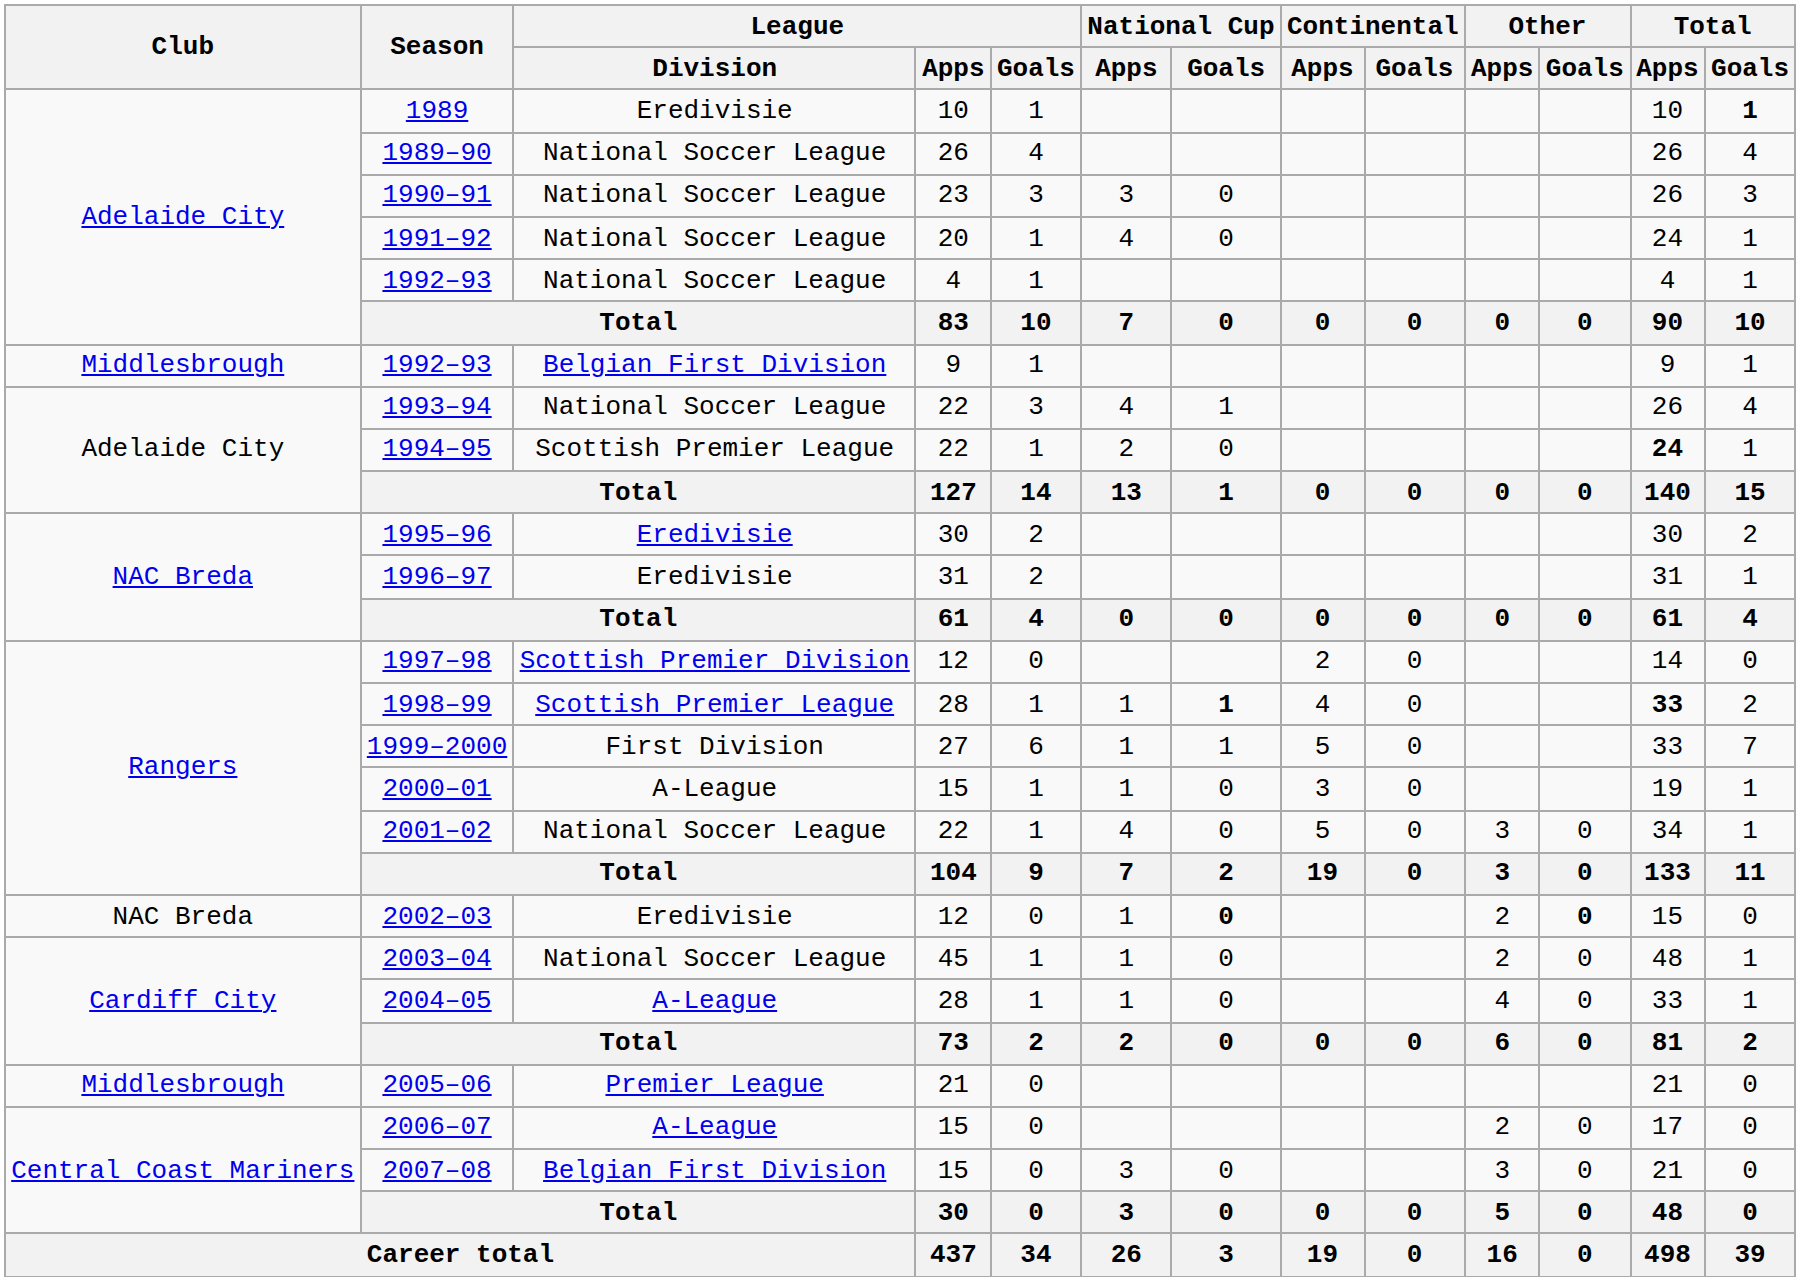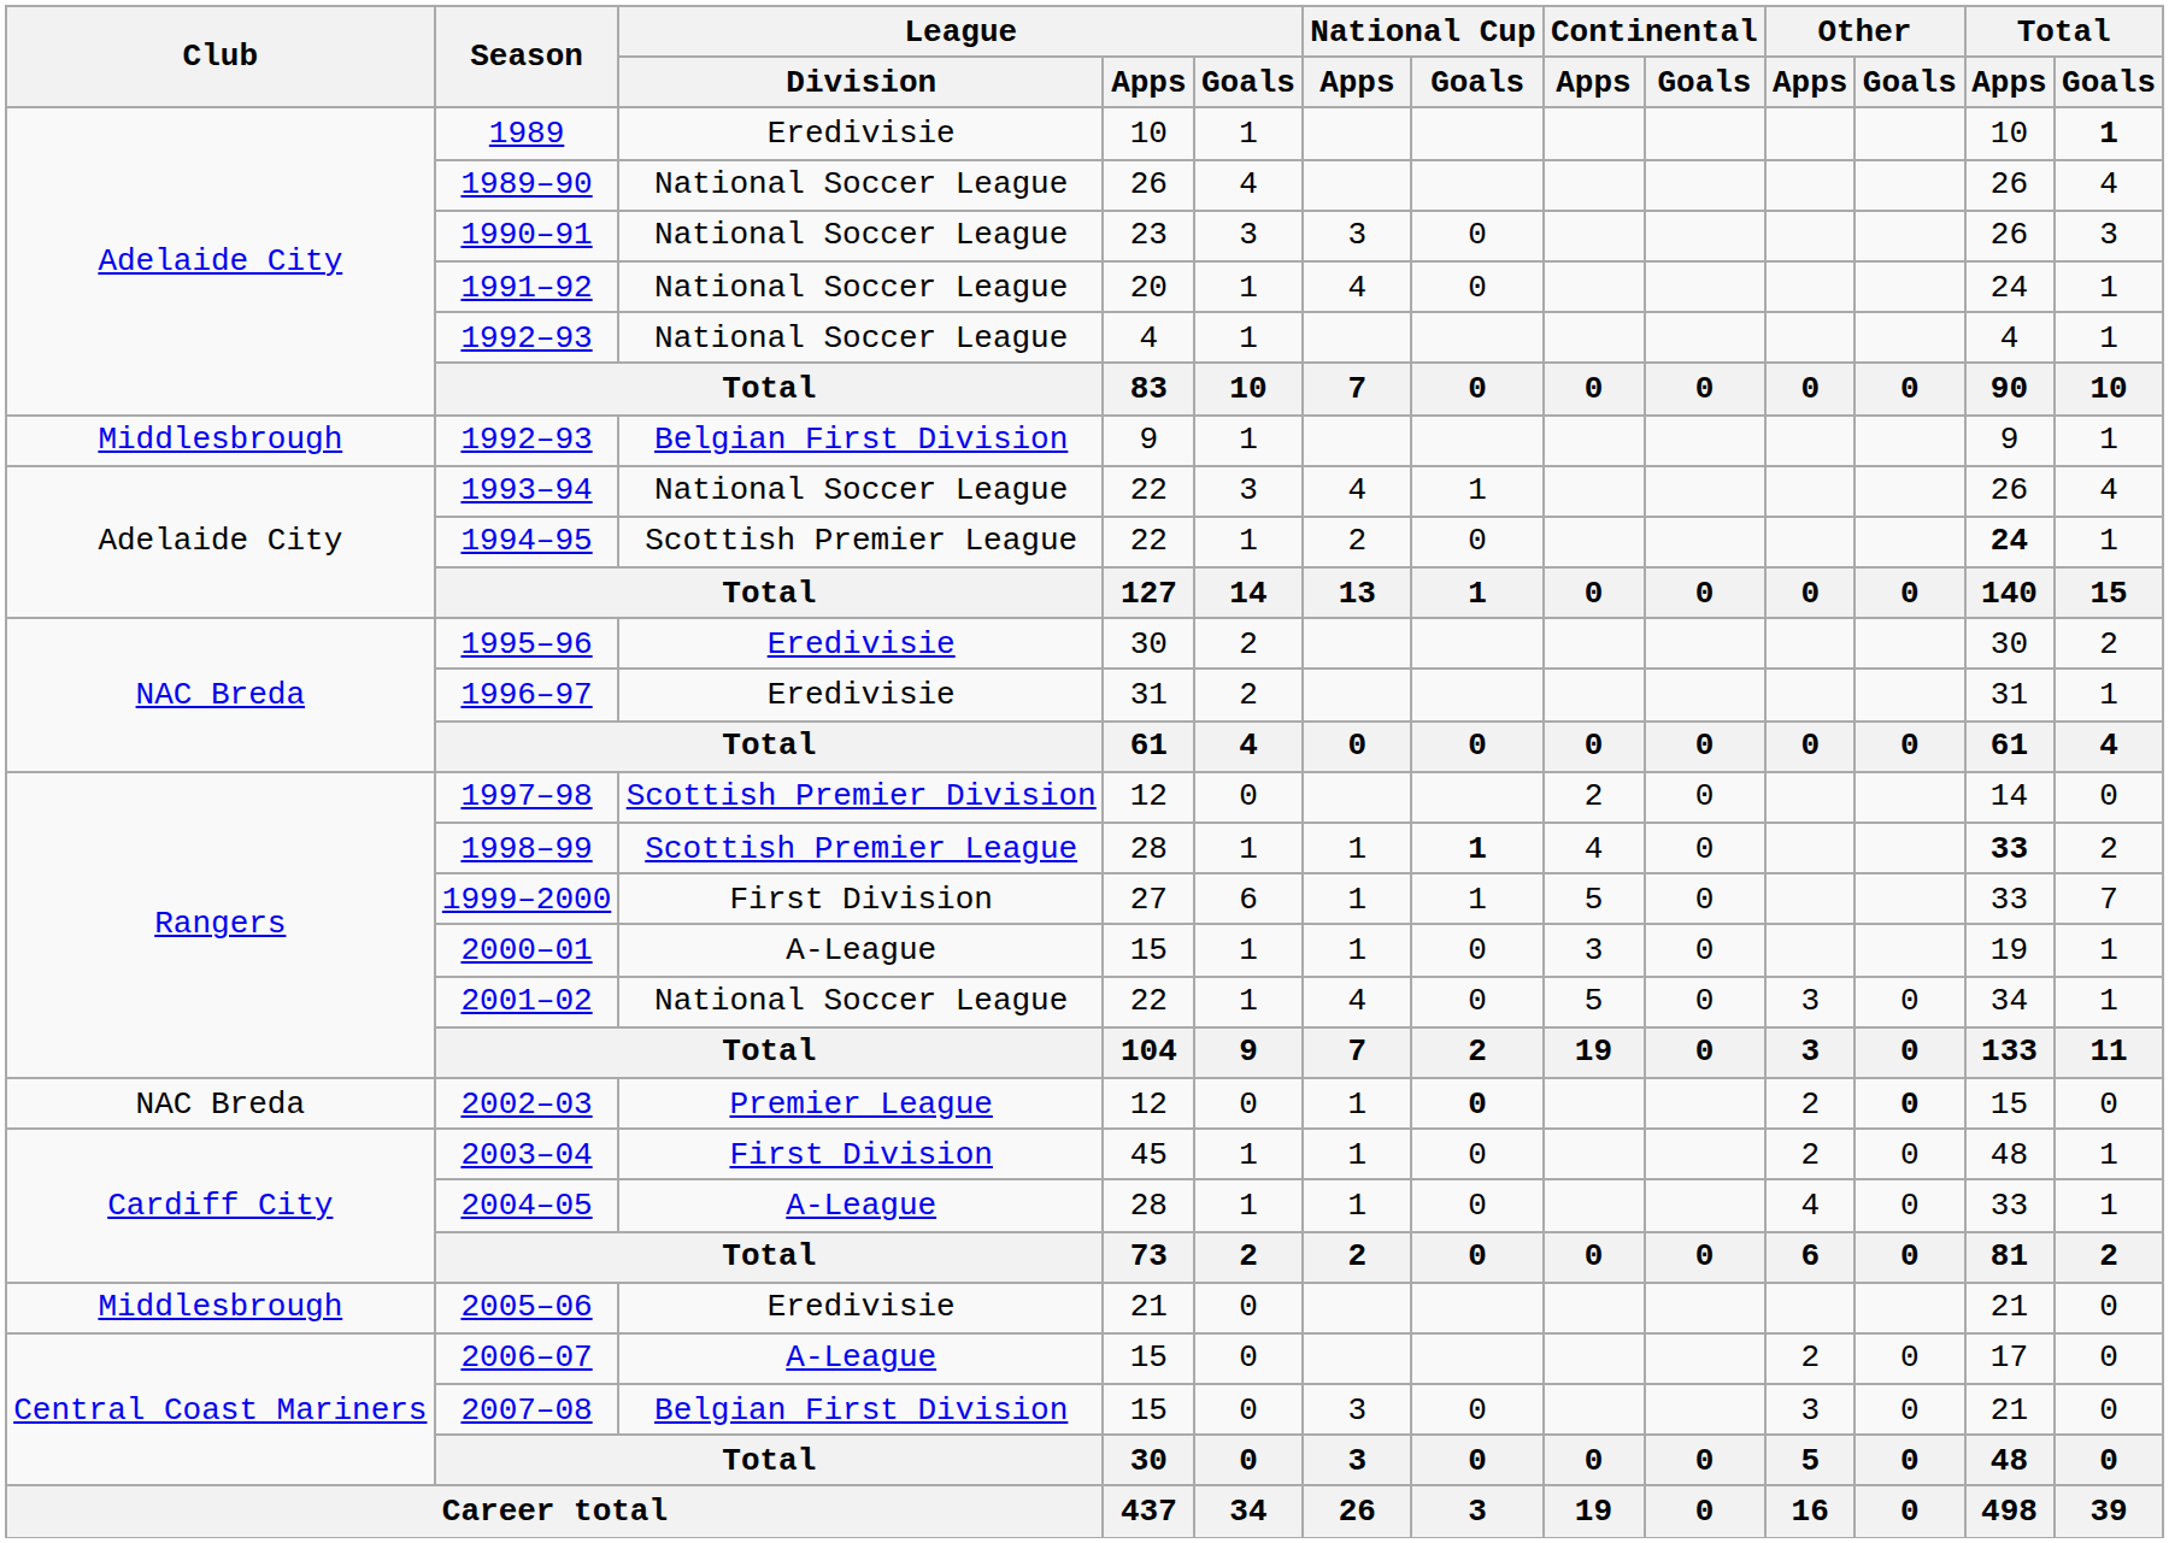2002–03 | League / Division: Eredivisie -> Premier League
2003–04 | League / Division: National Soccer League -> First Division
2005–06 | League / Division: Premier League -> Eredivisie
